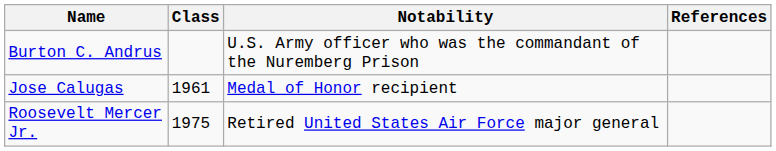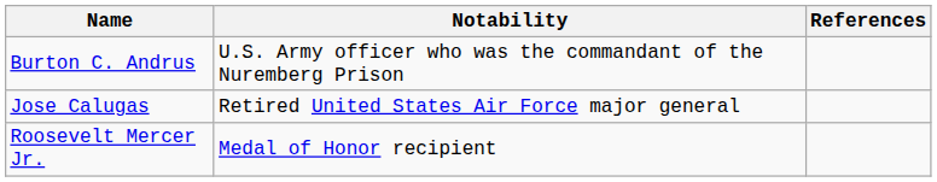- column: Class | 1961 | 1975
Jose Calugas | Notability: Medal of Honor recipient -> Retired United States Air Force major general
Roosevelt Mercer Jr. | Notability: Retired United States Air Force major general -> Medal of Honor recipient
